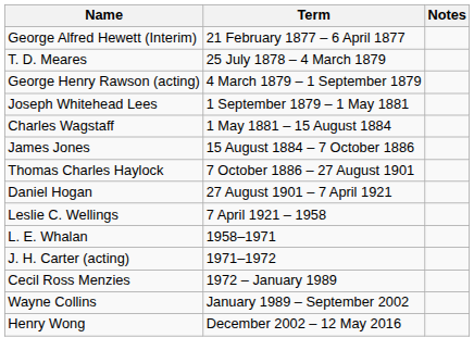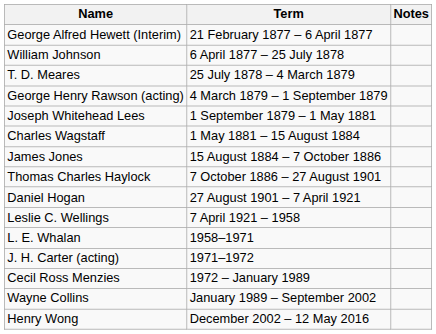+ row: William Johnson | 6 April 1877 – 25 July 1878
